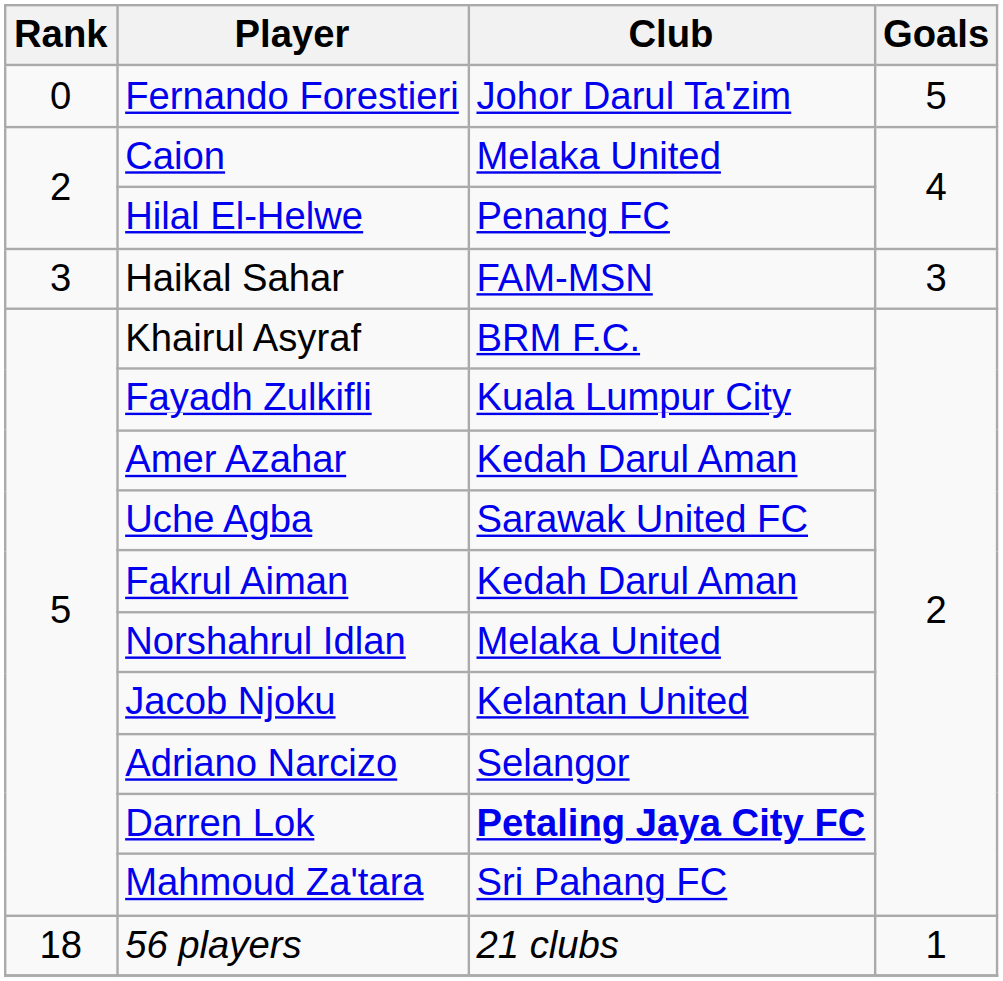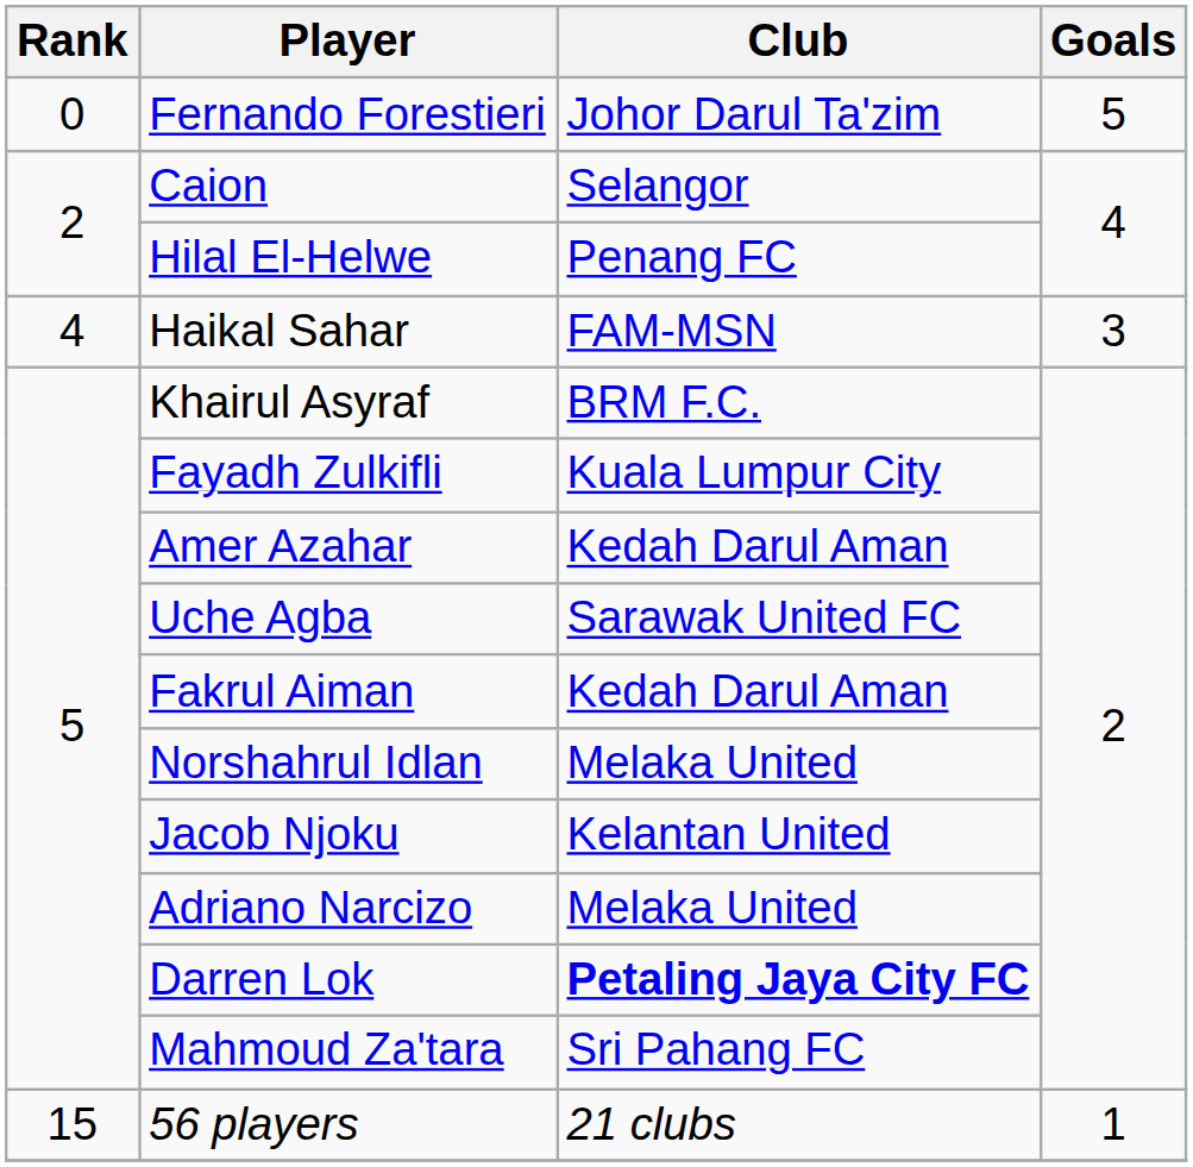Caion | Club: Melaka United -> Selangor
Haikal Sahar | Rank: 3 -> 4
Adriano Narcizo | Club: Selangor -> Melaka United
56 players | Rank: 18 -> 15
